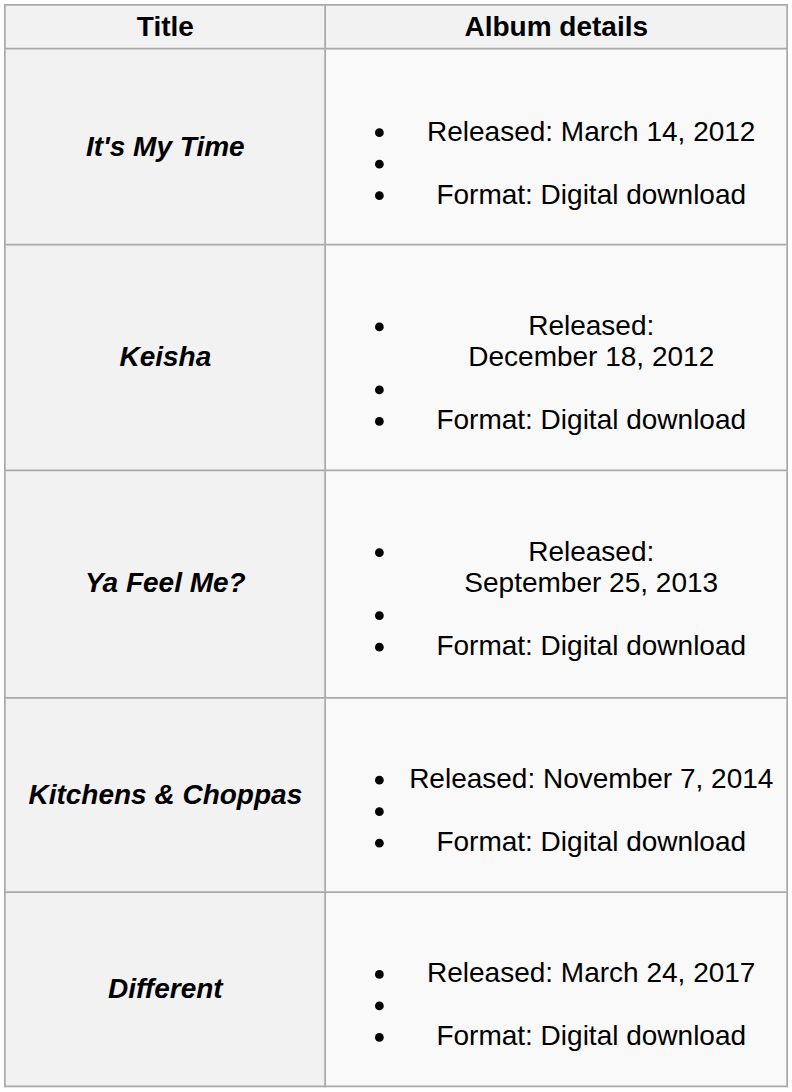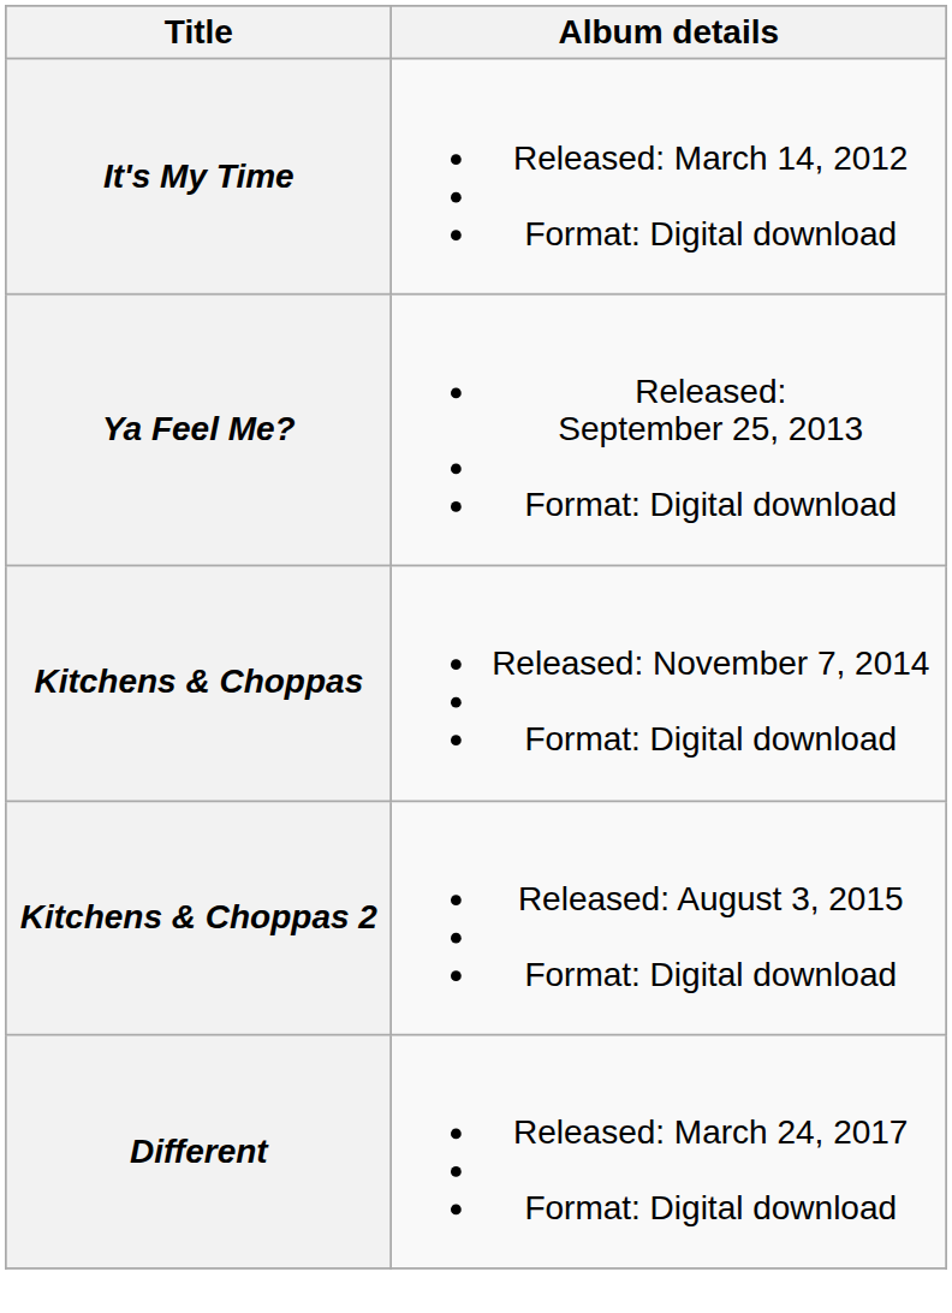- row: Keisha | Released: December 18, 2012 Format: Digital download
+ row: Kitchens & Choppas 2 | Released: August 3, 2015 Format: Digital download
